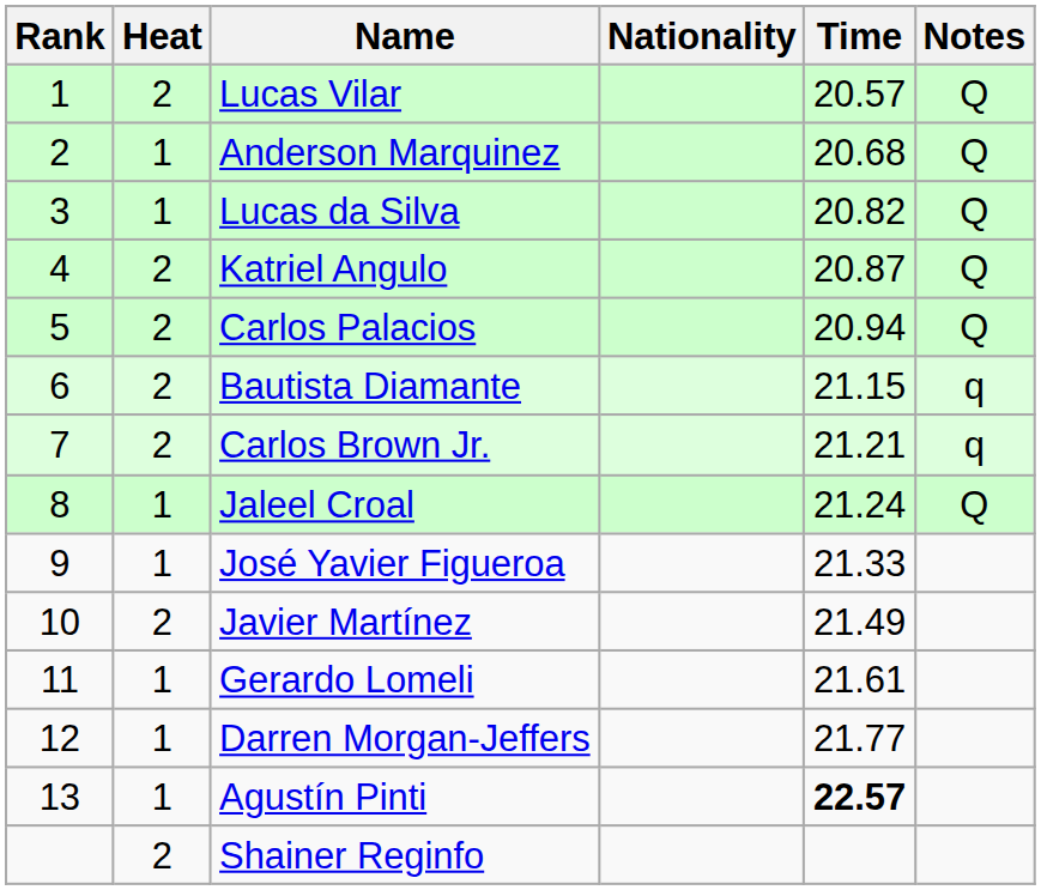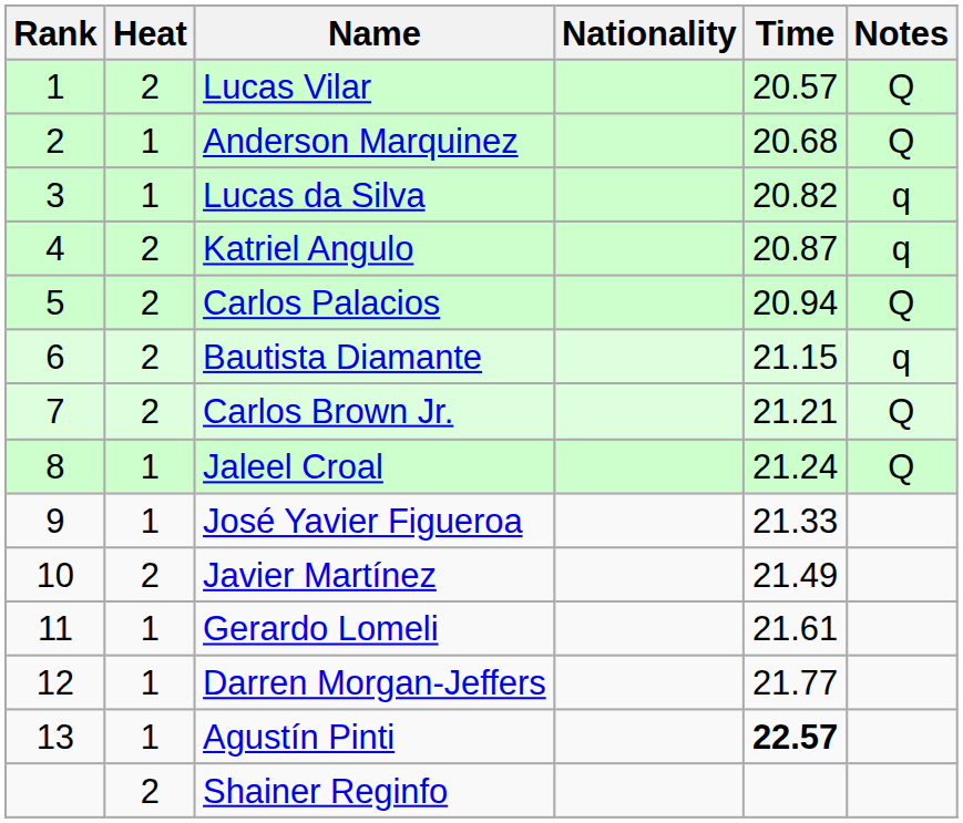Lucas da Silva | Notes: Q -> q
Katriel Angulo | Notes: Q -> q
Carlos Brown Jr. | Notes: q -> Q
